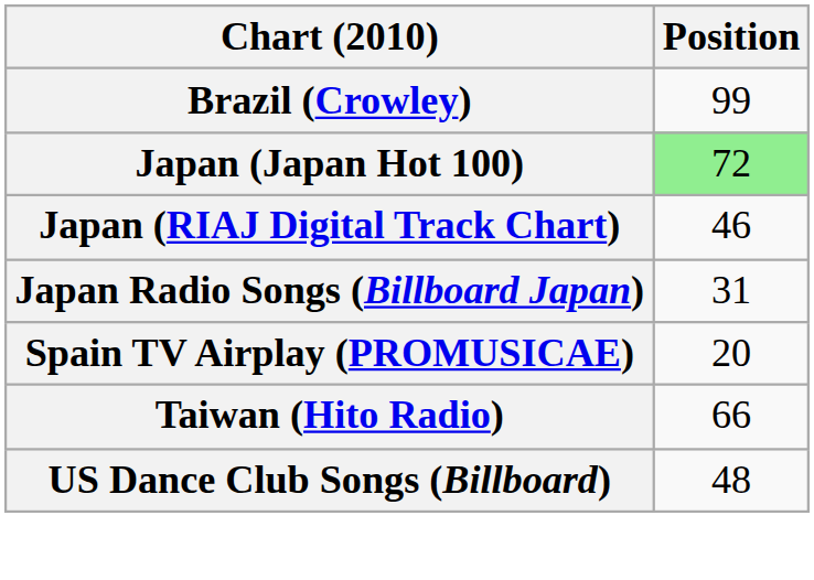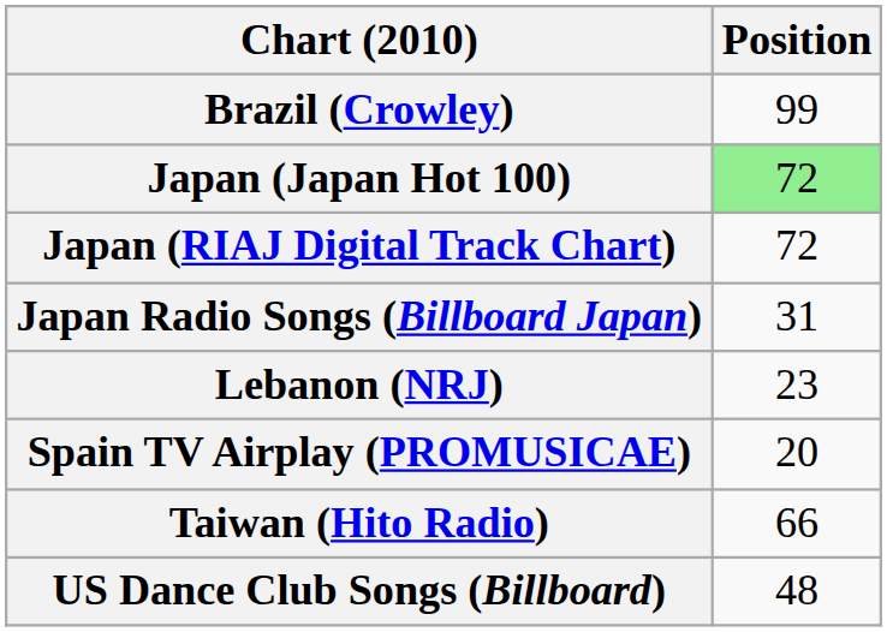Japan (RIAJ Digital Track Chart) | Position: 46 -> 72
+ row: Lebanon (NRJ) | 23
